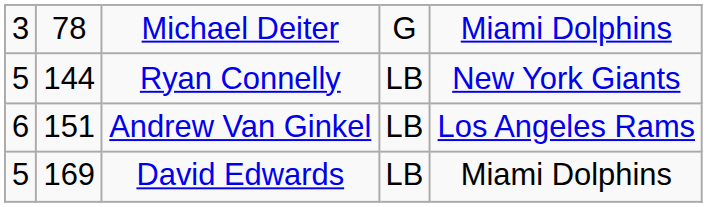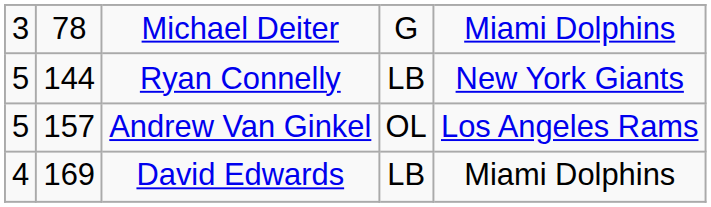Andrew Van Ginkel | column 1: 6 -> 5
Andrew Van Ginkel | column 2: 151 -> 157
Andrew Van Ginkel | column 4: LB -> OL
David Edwards | column 1: 5 -> 4
